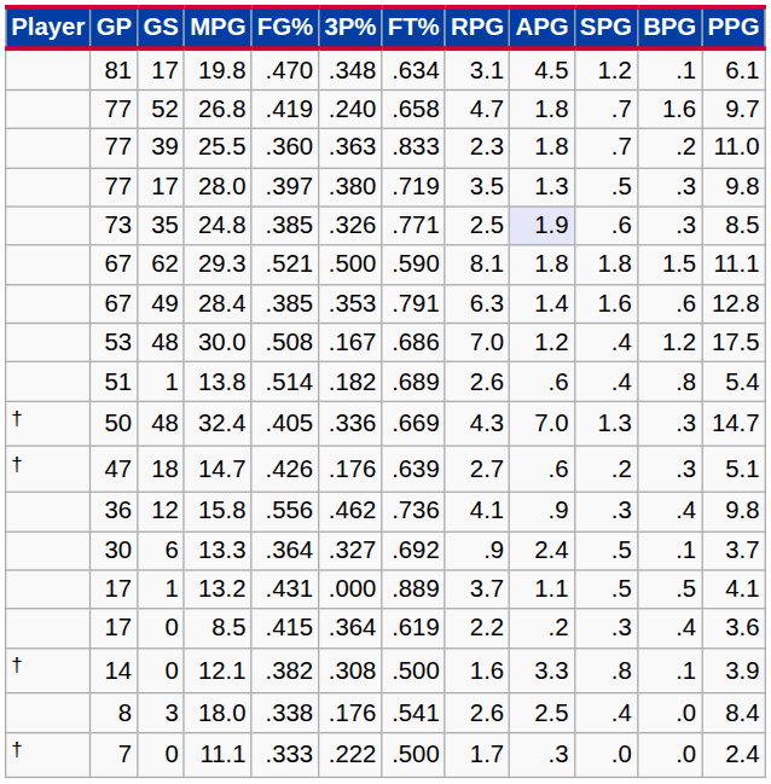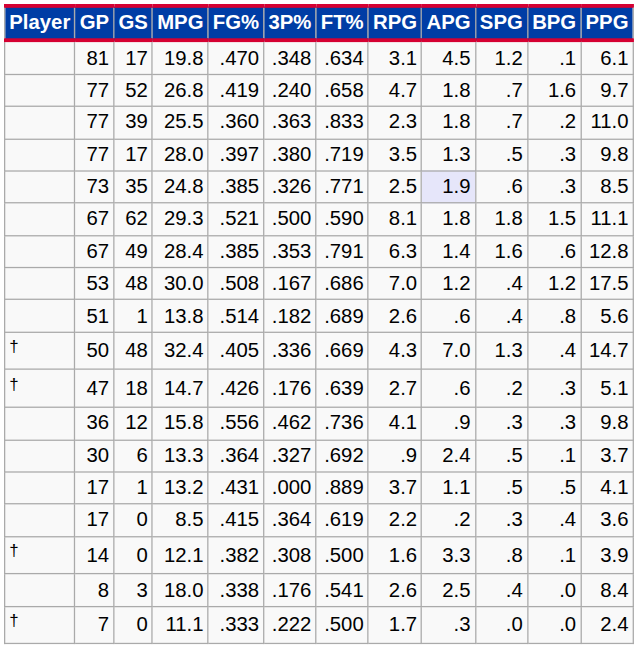13.8 | PPG: 5.4 -> 5.6
32.4 | BPG: .3 -> .4
15.8 | BPG: .4 -> .3
